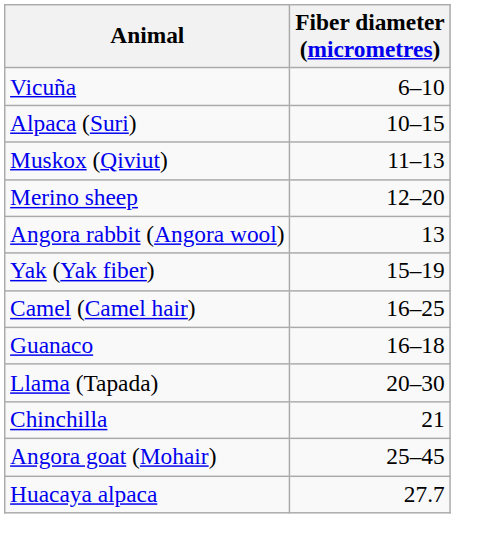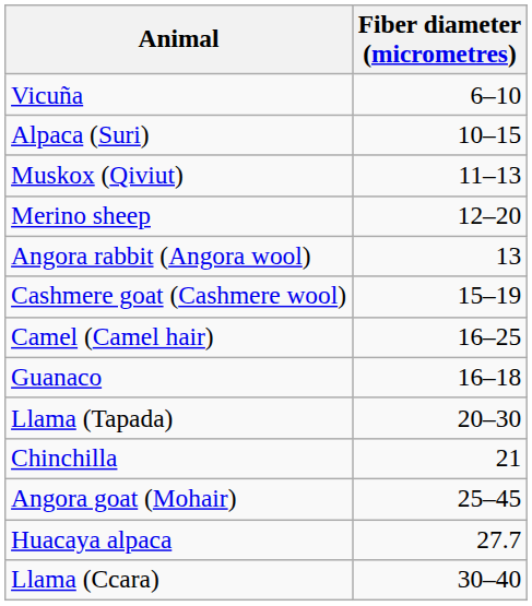+ row: Cashmere goat (Cashmere wool) | 15–19
- row: Yak (Yak fiber) | 15–19
+ row: Llama (Ccara) | 30–40
